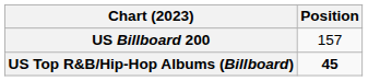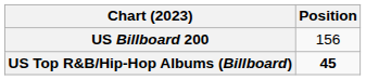US Billboard 200 | Position: 157 -> 156
